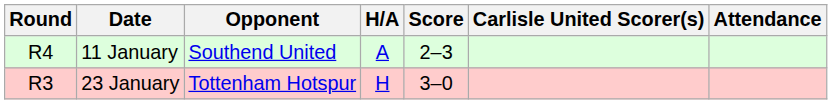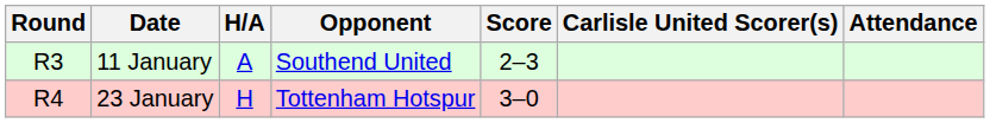columns swapped: Opponent <-> H/A
11 January | Round: R4 -> R3
23 January | Round: R3 -> R4
